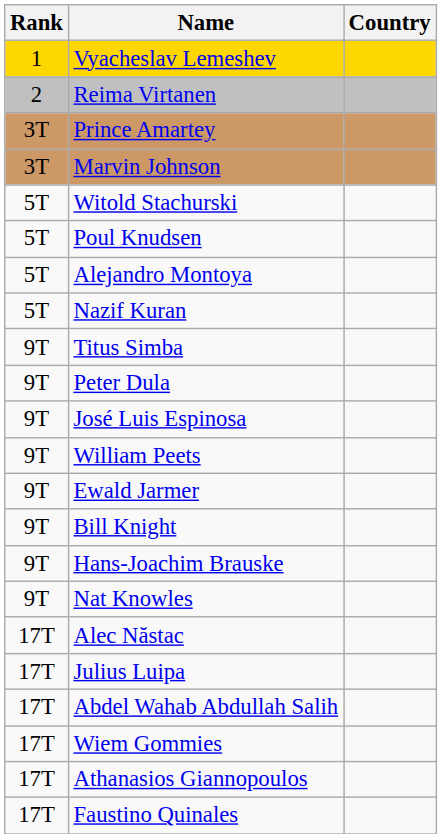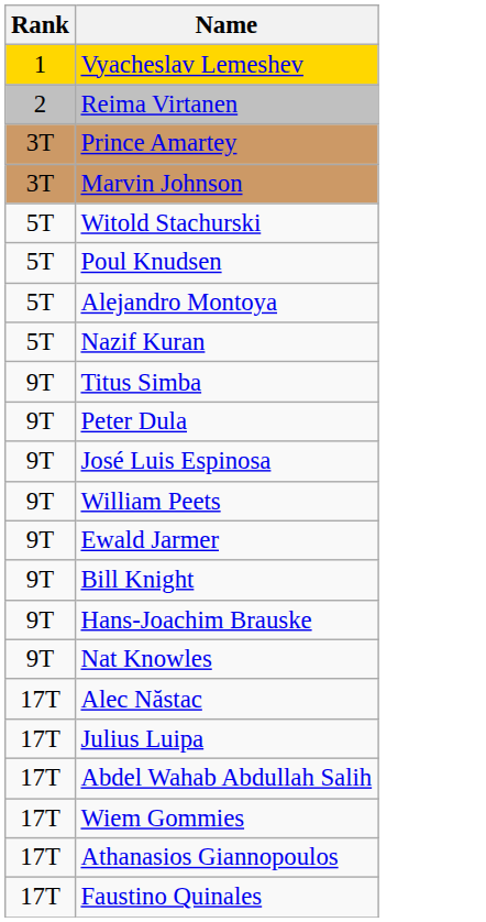- column: Country
